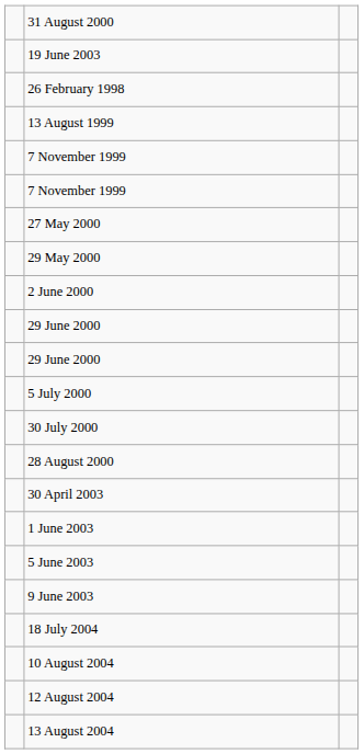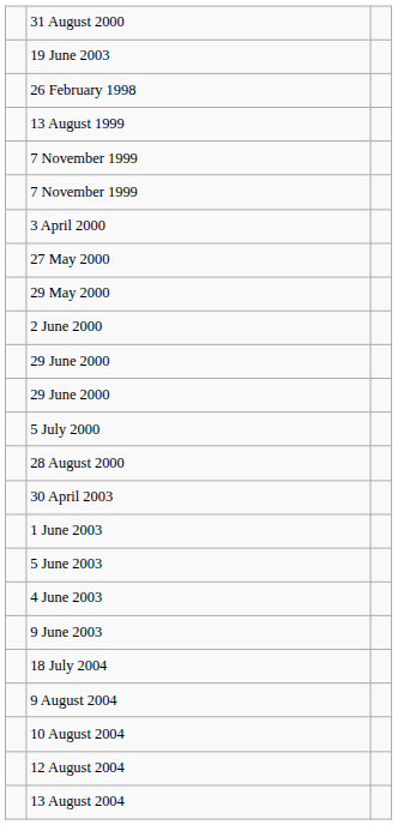+ row: 3 April 2000
- row: 30 July 2000
+ row: 4 June 2003
+ row: 9 August 2004
